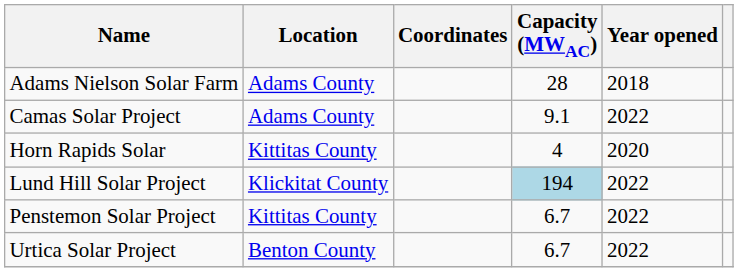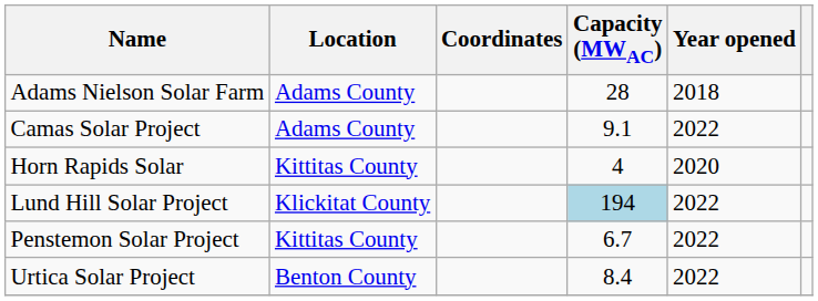Urtica Solar Project | Capacity (MWAC): 6.7 -> 8.4
